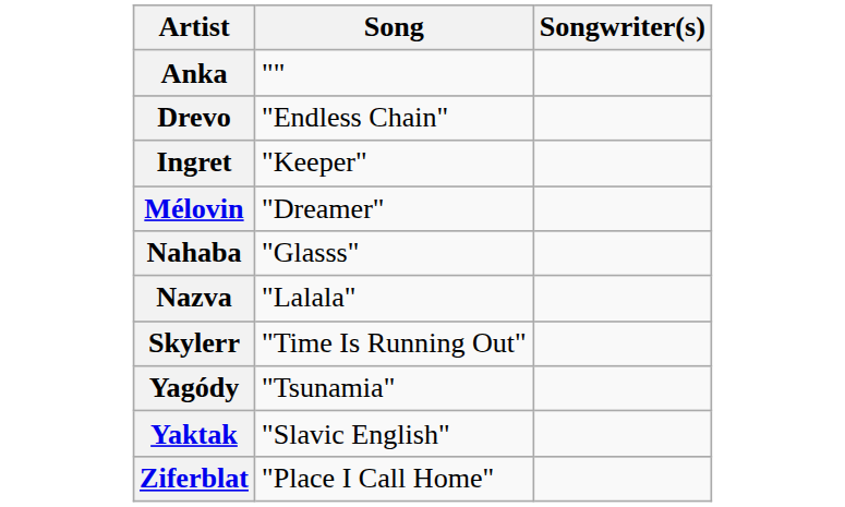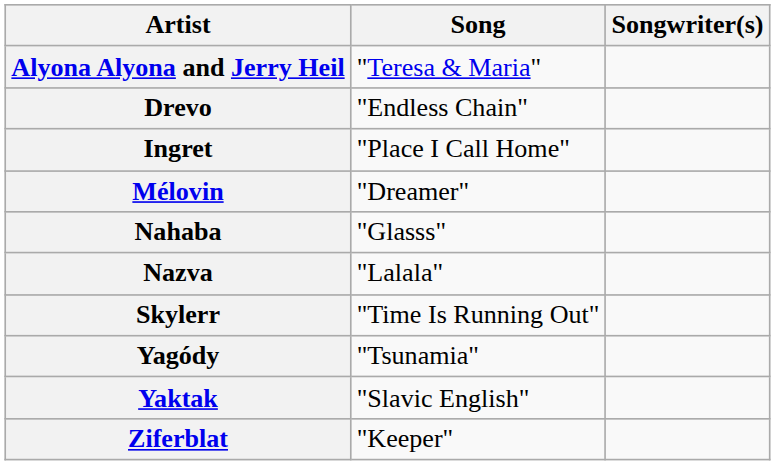+ row: Alyona Alyona and Jerry Heil | "Teresa & Maria"
- row: Anka | ""
Ingret | Song: "Keeper" -> "Place I Call Home"
Ziferblat | Song: "Place I Call Home" -> "Keeper"
